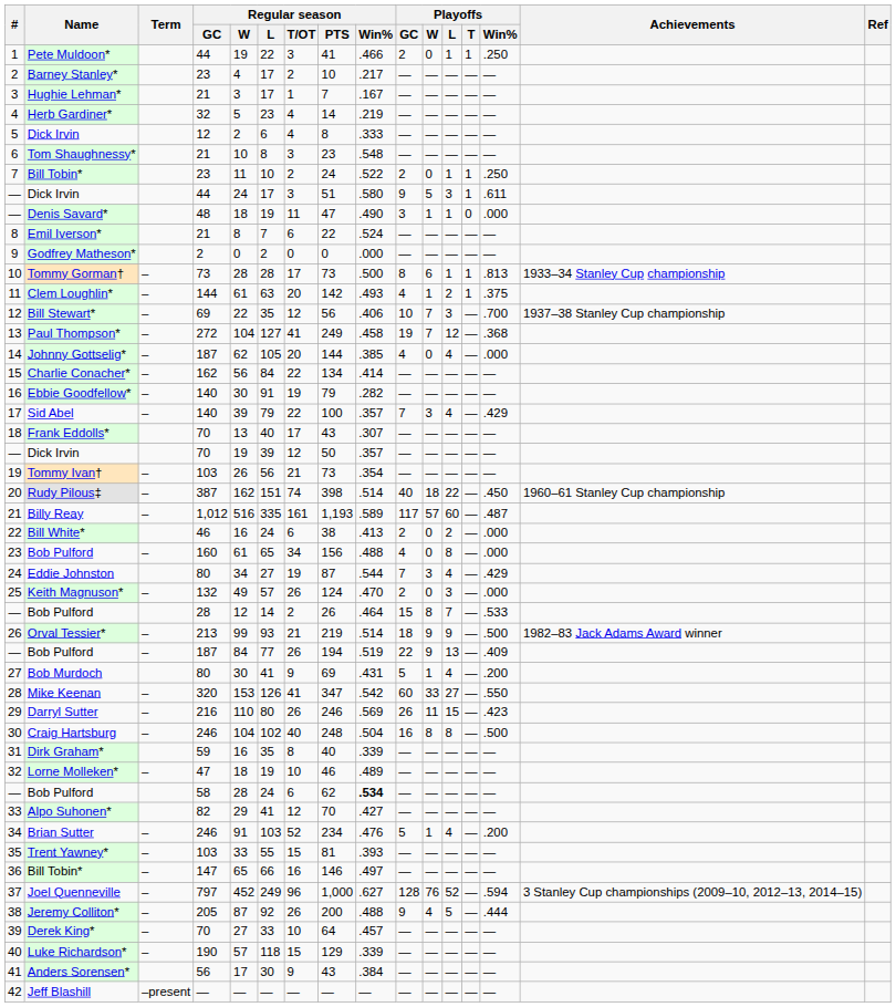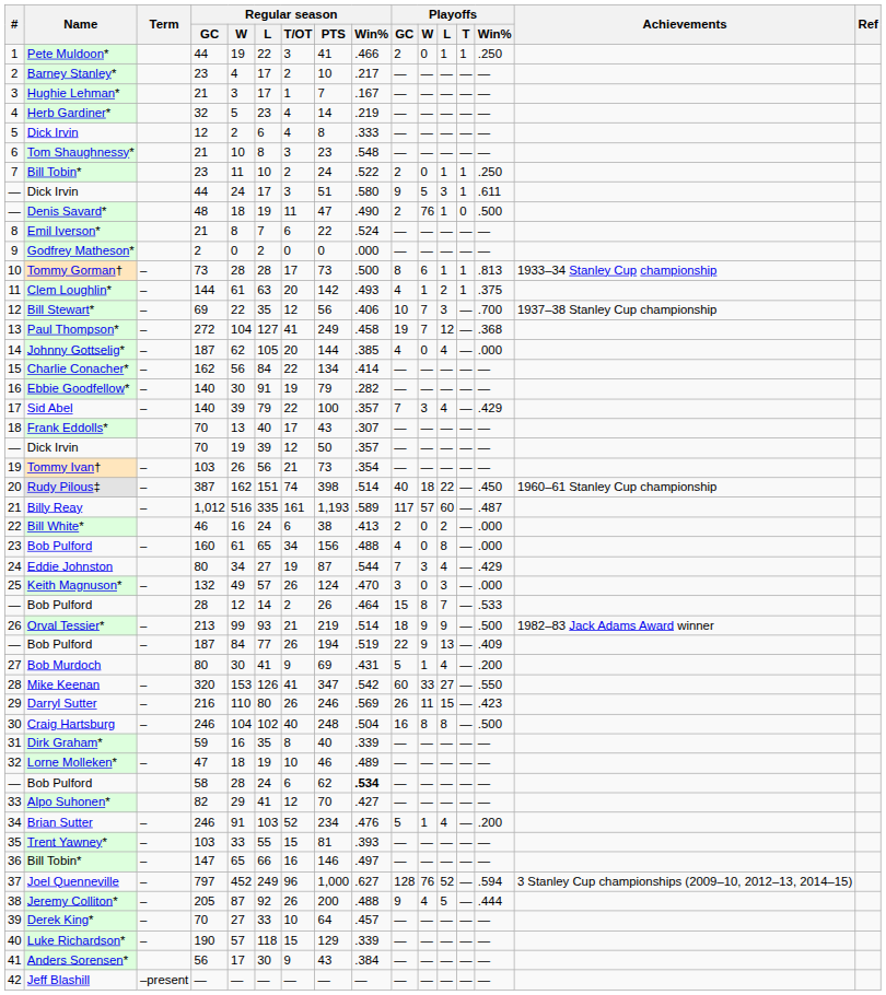— / 48 | Playoffs / GC: 3 -> 2
— / 48 | Playoffs / W: 1 -> 76
— / 48 | Playoffs / Win%: .000 -> .500
25 | Playoffs / GC: 2 -> 3
